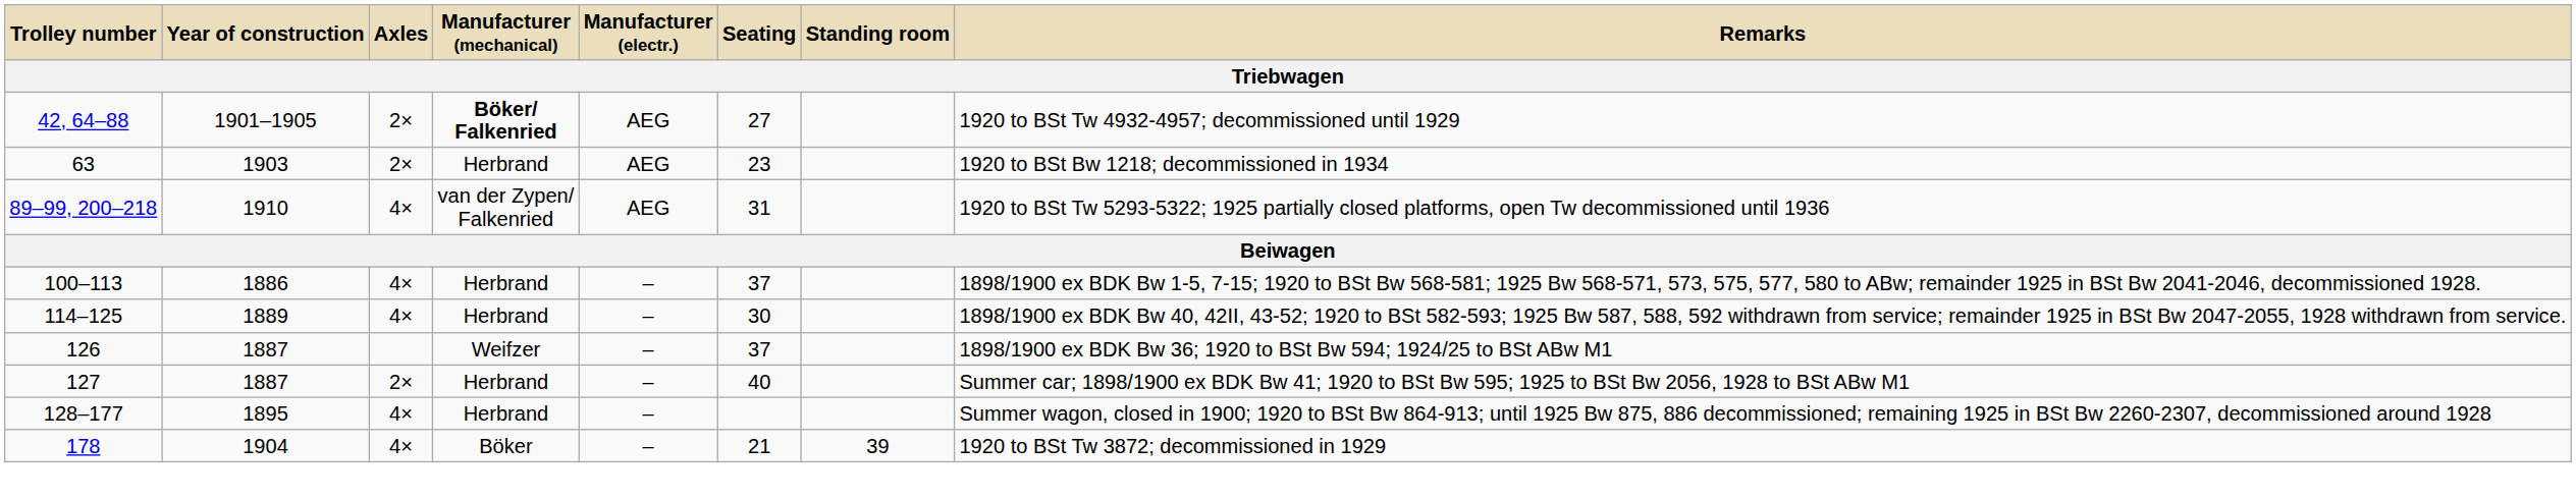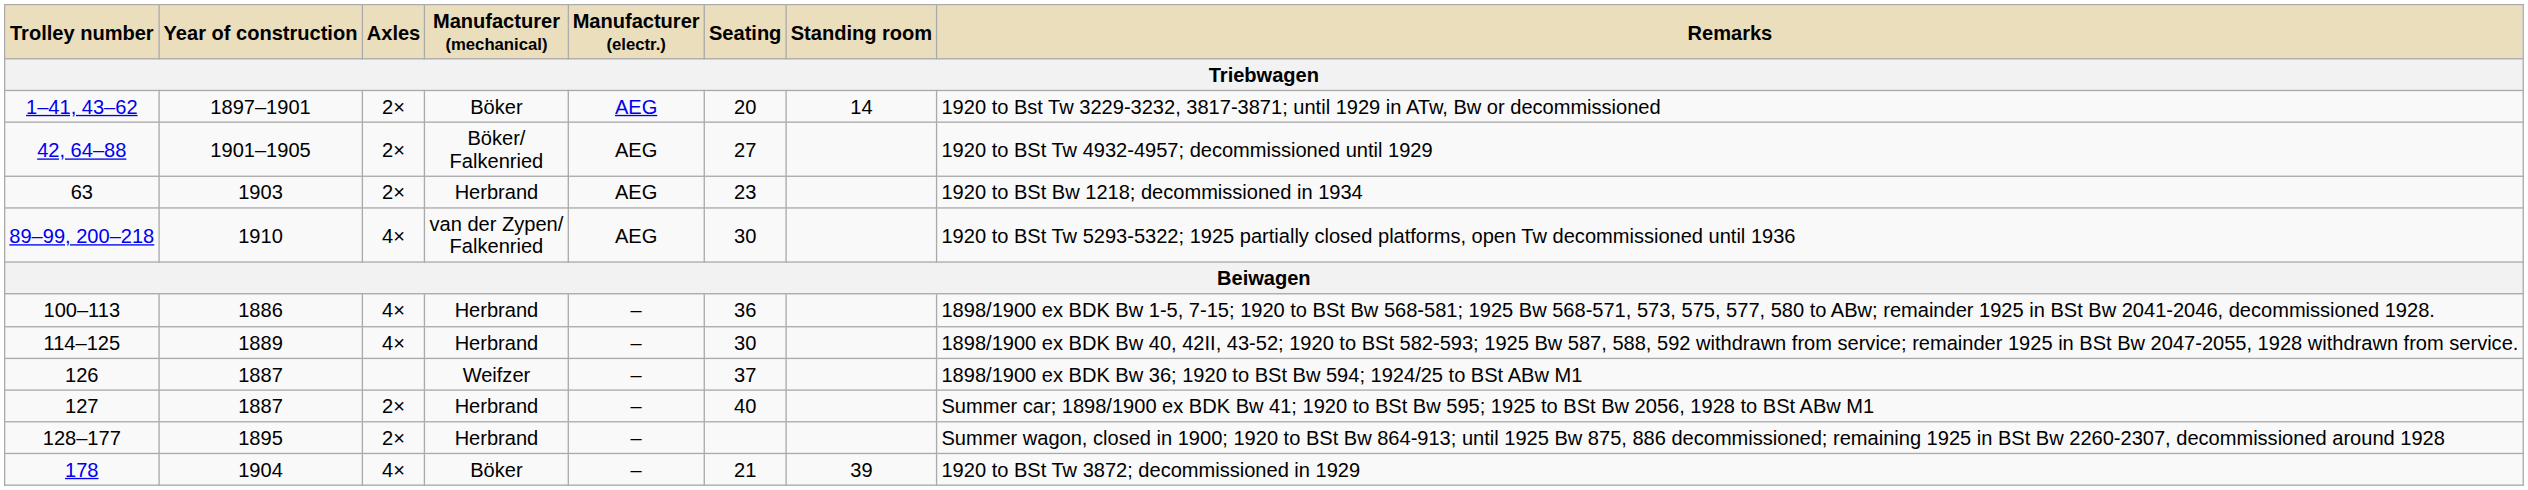+ row: 1–41, 43–62 | 1897–1901 | 2× | Böker | AEG | 20 | 14 | 1920 to Bst Tw 3229-3232, 3817-3871; until 1929 in ATw, Bw or decommissioned
42, 64–88 | Manufacturer (mechanical): bold -> normal
89–99, 200–218 | Seating: 31 -> 30
100–113 | Seating: 37 -> 36
128–177 | Axles: 4× -> 2×
